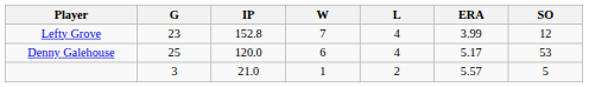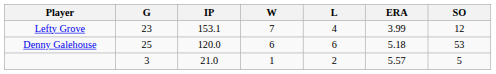Lefty Grove | IP: 152.8 -> 153.1
Denny Galehouse | L: 4 -> 6
Denny Galehouse | ERA: 5.17 -> 5.18
